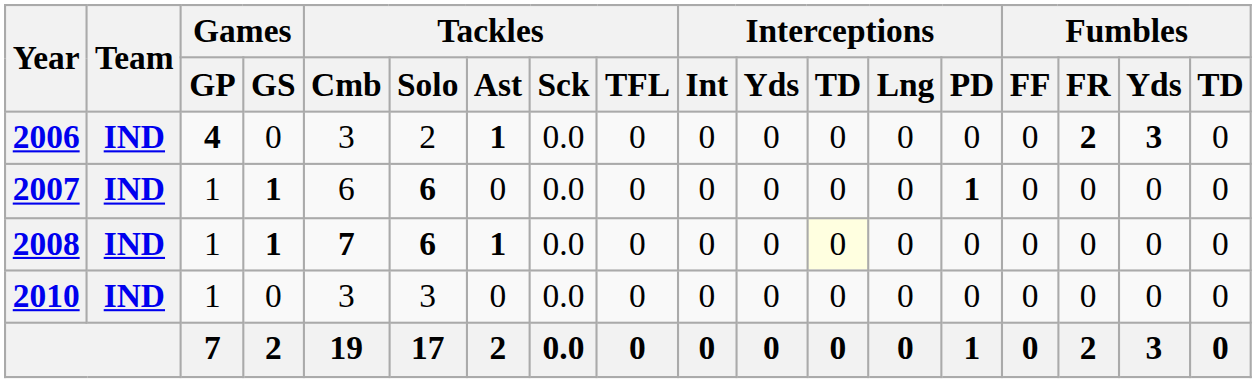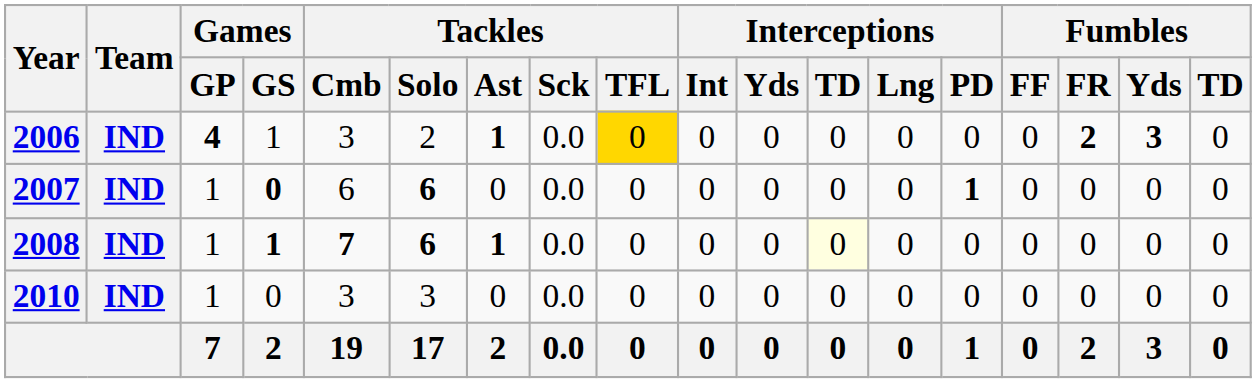2006 | Games / GS: 0 -> 1
2006 | Tackles / TFL: no background -> gold background
2007 | Games / GS: 1 -> 0
